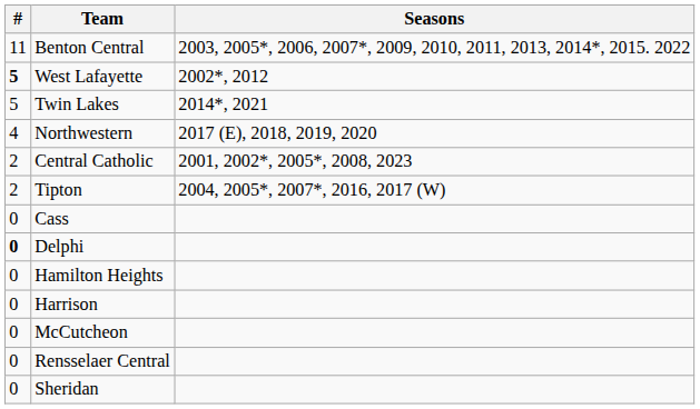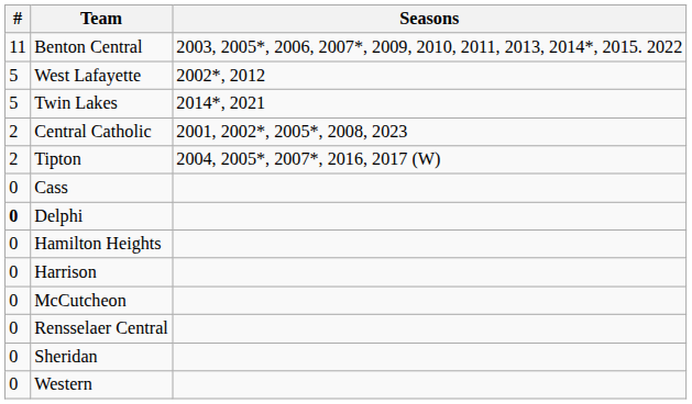West Lafayette | #: bold -> normal
- row: 4 | Northwestern | 2017 (E), 2018, 2019, 2020
+ row: 0 | Western
